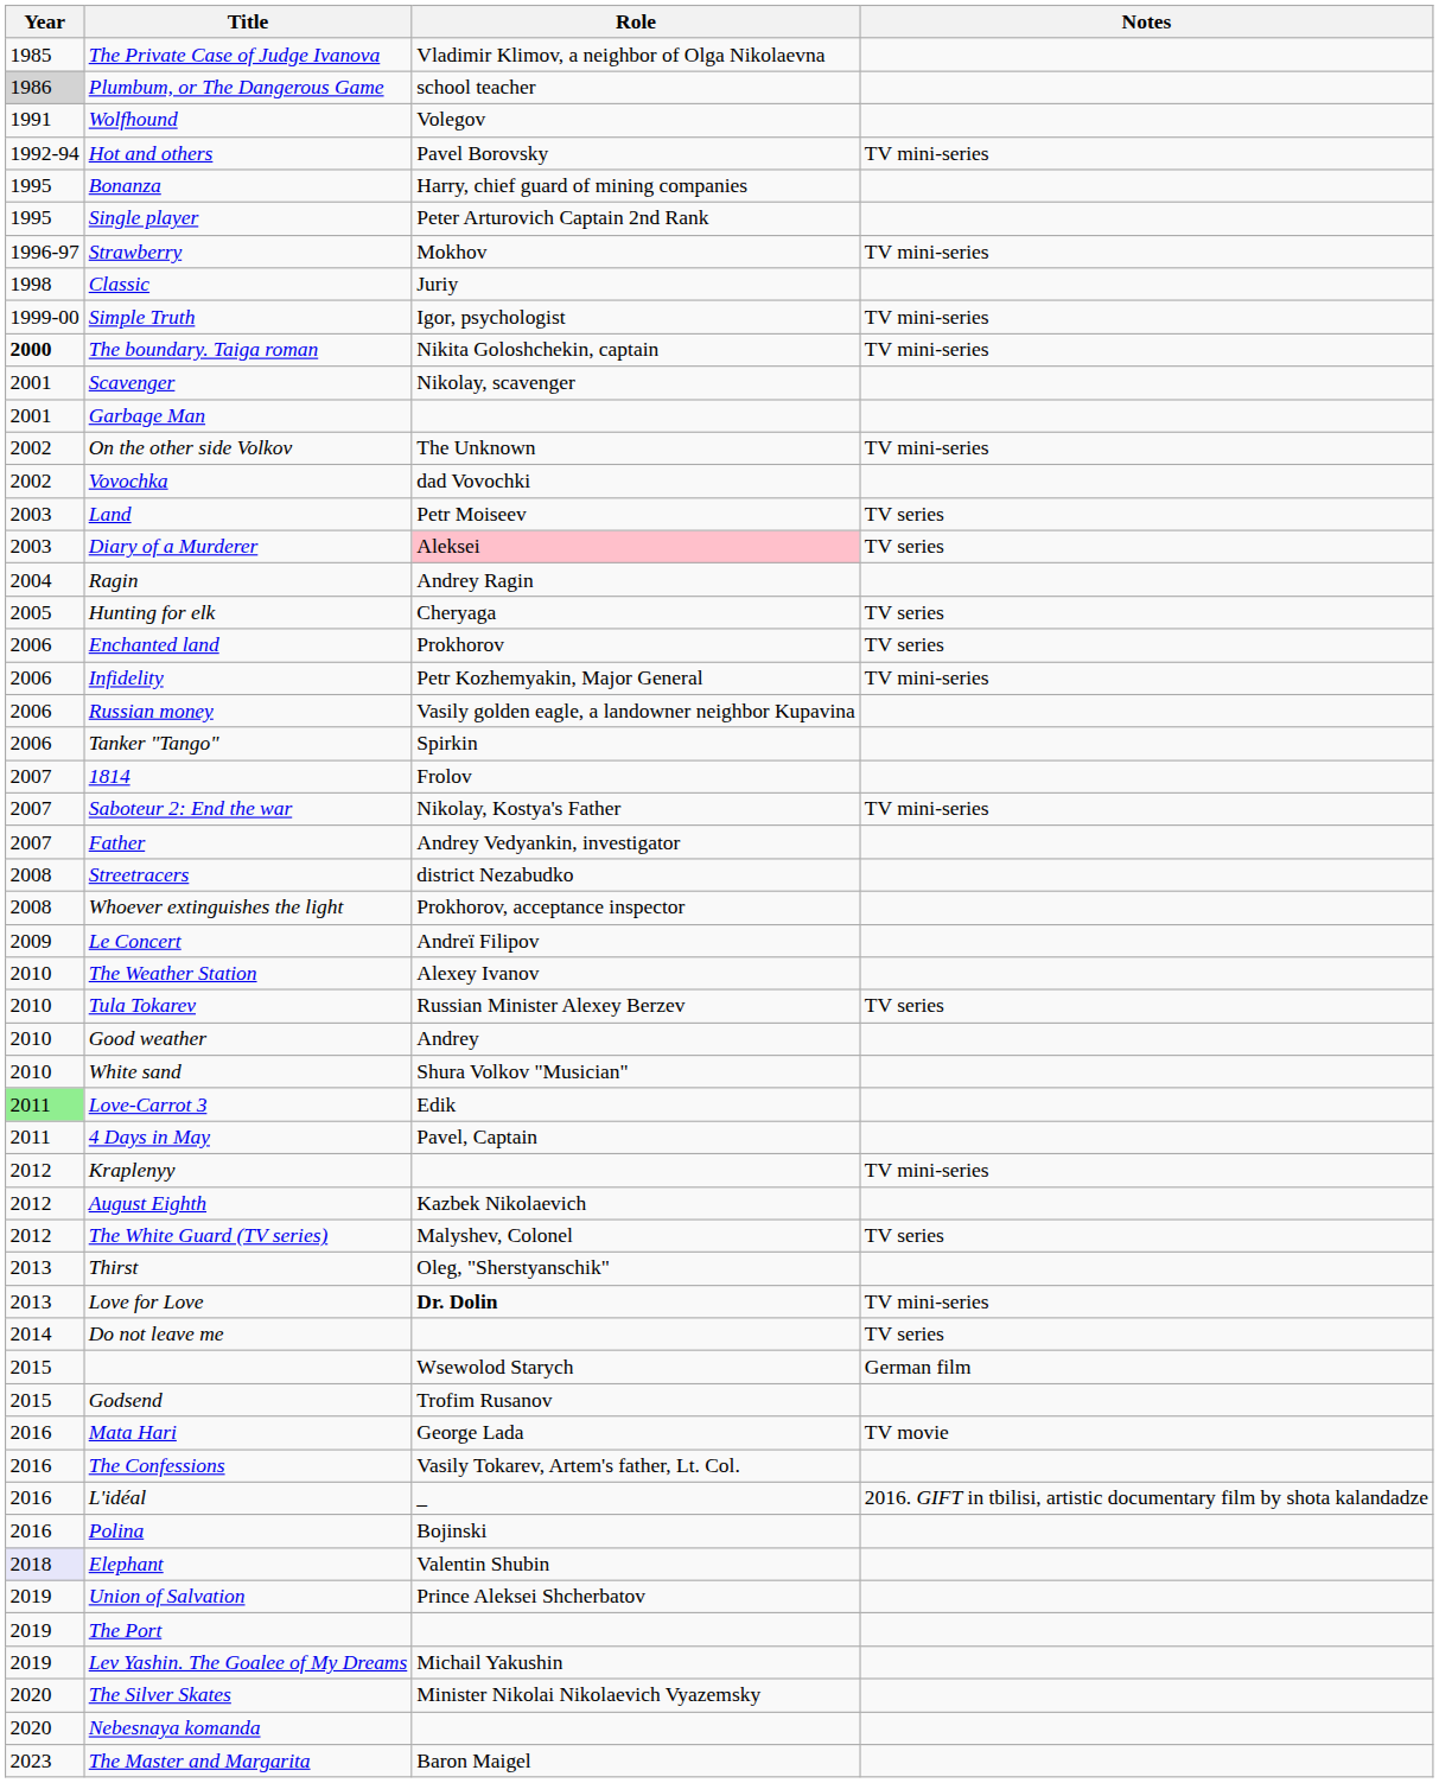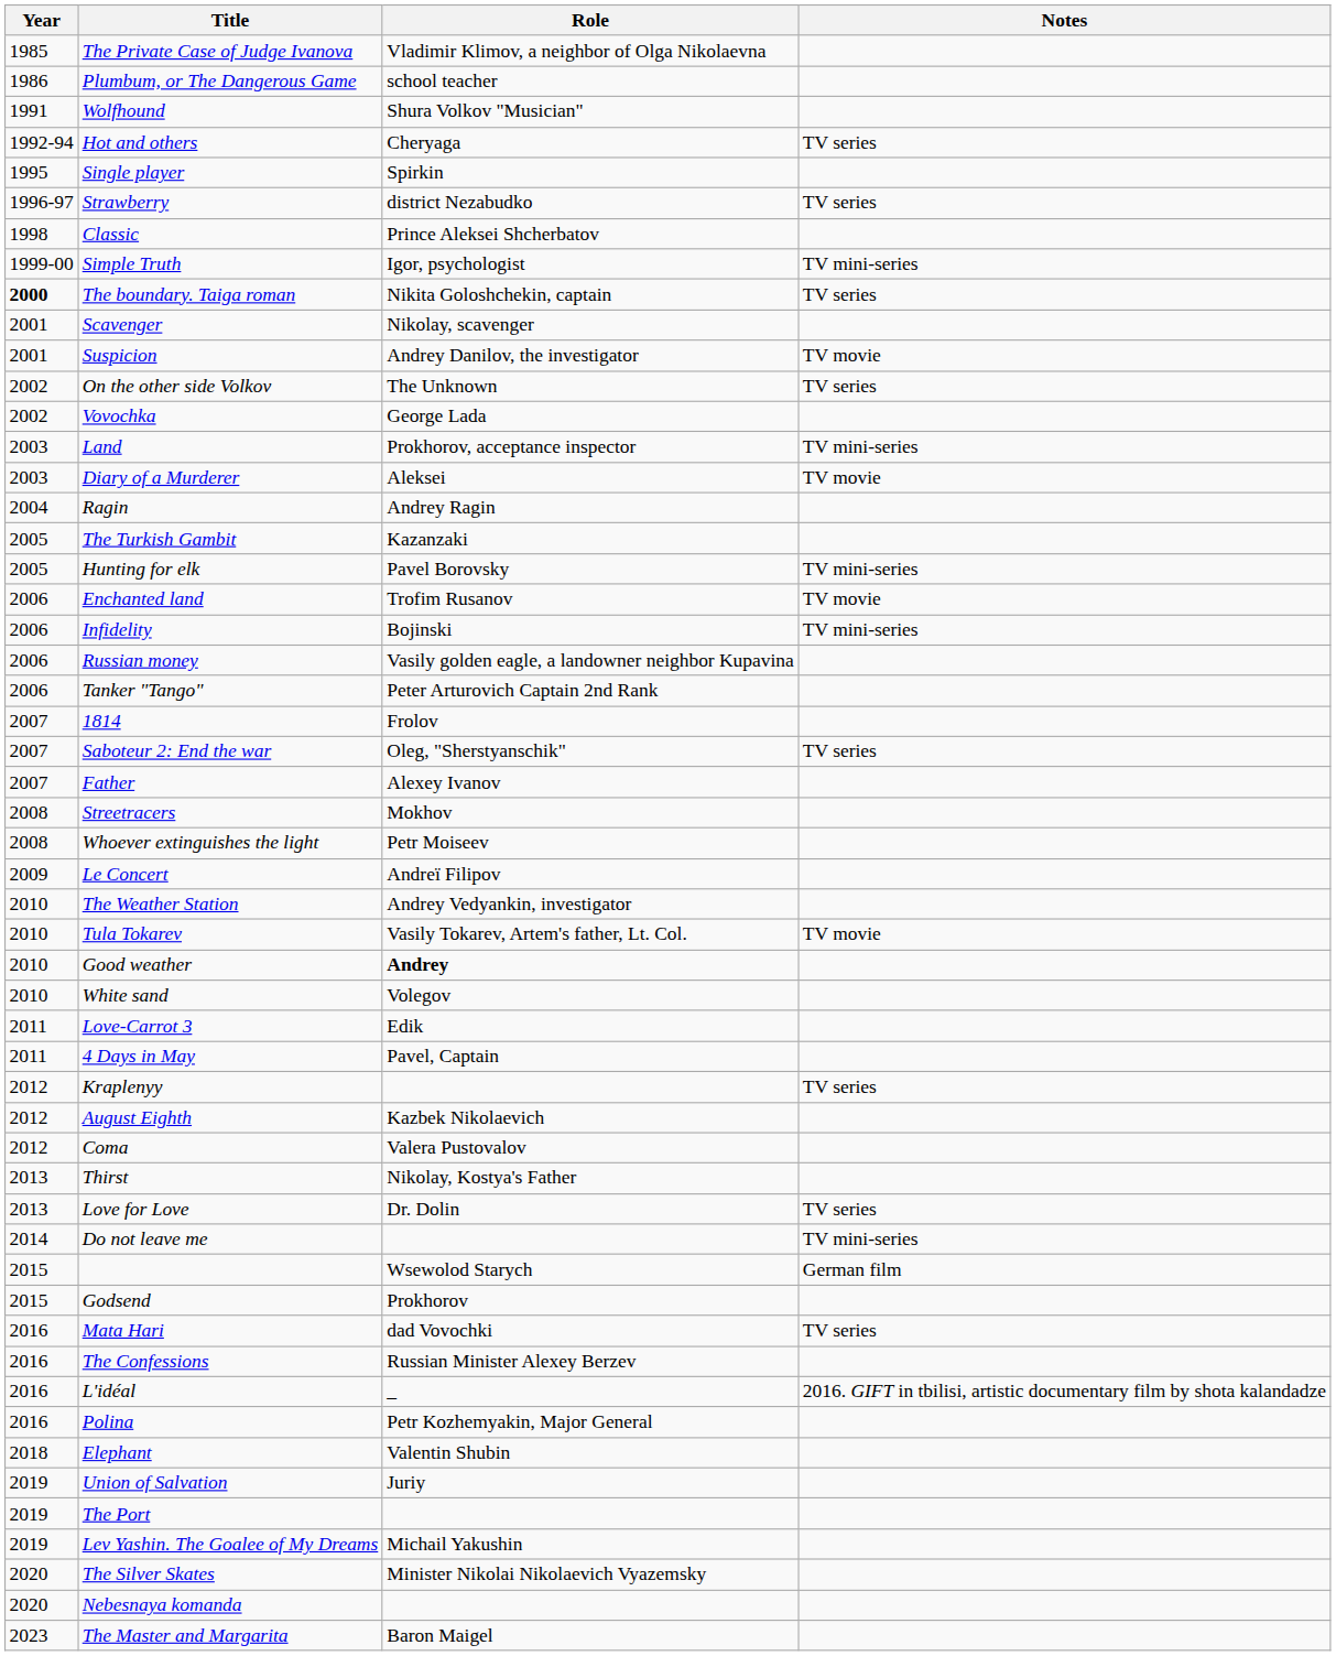Plumbum, or The Dangerous Game | Year: lightgrey background -> no background
Wolfhound | Role: Volegov -> Shura Volkov "Musician"
Hot and others | Role: Pavel Borovsky -> Cheryaga
Hot and others | Notes: TV mini-series -> TV series
- row: 1995 | Bonanza | Harry, chief guard of mining companies
Single player | Role: Peter Arturovich Captain 2nd Rank -> Spirkin
Strawberry | Role: Mokhov -> district Nezabudko
Strawberry | Notes: TV mini-series -> TV series
Classic | Role: Juriy -> Prince Aleksei Shcherbatov
The boundary. Taiga roman | Notes: TV mini-series -> TV series
- row: 2001 | Garbage Man
+ row: 2001 | Suspicion | Andrey Danilov, the investigator | TV movie
On the other side Volkov | Notes: TV mini-series -> TV series
Vovochka | Role: dad Vovochki -> George Lada
Land | Role: Petr Moiseev -> Prokhorov, acceptance inspector
Land | Notes: TV series -> TV mini-series
Diary of a Murderer | Role: pink background -> no background
Diary of a Murderer | Notes: TV series -> TV movie
+ row: 2005 | The Turkish Gambit | Kazanzaki
Hunting for elk | Role: Cheryaga -> Pavel Borovsky
Hunting for elk | Notes: TV series -> TV mini-series
Enchanted land | Role: Prokhorov -> Trofim Rusanov
Enchanted land | Notes: TV series -> TV movie
Infidelity | Role: Petr Kozhemyakin, Major General -> Bojinski
Tanker "Tango" | Role: Spirkin -> Peter Arturovich Captain 2nd Rank
Saboteur 2: End the war | Role: Nikolay, Kostya's Father -> Oleg, "Sherstyanschik"
Saboteur 2: End the war | Notes: TV mini-series -> TV series
Father | Role: Andrey Vedyankin, investigator -> Alexey Ivanov
Streetracers | Role: district Nezabudko -> Mokhov
Whoever extinguishes the light | Role: Prokhorov, acceptance inspector -> Petr Moiseev
The Weather Station | Role: Alexey Ivanov -> Andrey Vedyankin, investigator
Tula Tokarev | Role: Russian Minister Alexey Berzev -> Vasily Tokarev, Artem's father, Lt. Col.
Tula Tokarev | Notes: TV series -> TV movie
Good weather | Role: normal -> bold
White sand | Role: Shura Volkov "Musician" -> Volegov
Love-Carrot 3 | Year: lightgreen background -> no background
Kraplenyy | Notes: TV mini-series -> TV series
- row: 2012 | The White Guard (TV series) | Malyshev, Colonel | TV series
+ row: 2012 | Coma | Valera Pustovalov
Thirst | Role: Oleg, "Sherstyanschik" -> Nikolay, Kostya's Father
Love for Love | Role: bold -> normal
Love for Love | Notes: TV mini-series -> TV series
Do not leave me | Notes: TV series -> TV mini-series
Godsend | Role: Trofim Rusanov -> Prokhorov
Mata Hari | Role: George Lada -> dad Vovochki
Mata Hari | Notes: TV movie -> TV series
The Confessions | Role: Vasily Tokarev, Artem's father, Lt. Col. -> Russian Minister Alexey Berzev
Polina | Role: Bojinski -> Petr Kozhemyakin, Major General
Elephant | Year: lavender background -> no background
Union of Salvation | Role: Prince Aleksei Shcherbatov -> Juriy
